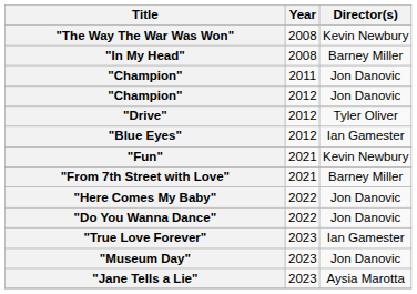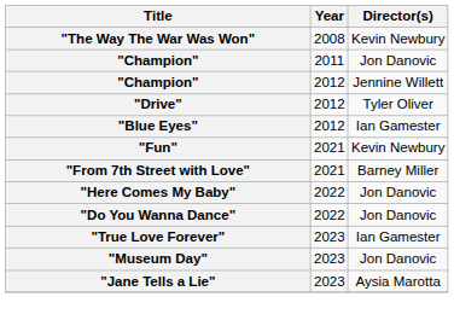- row: "In My Head" | 2008 | Barney Miller
"Champion" / 2012 | Director(s): Jon Danovic -> Jennine Willett
